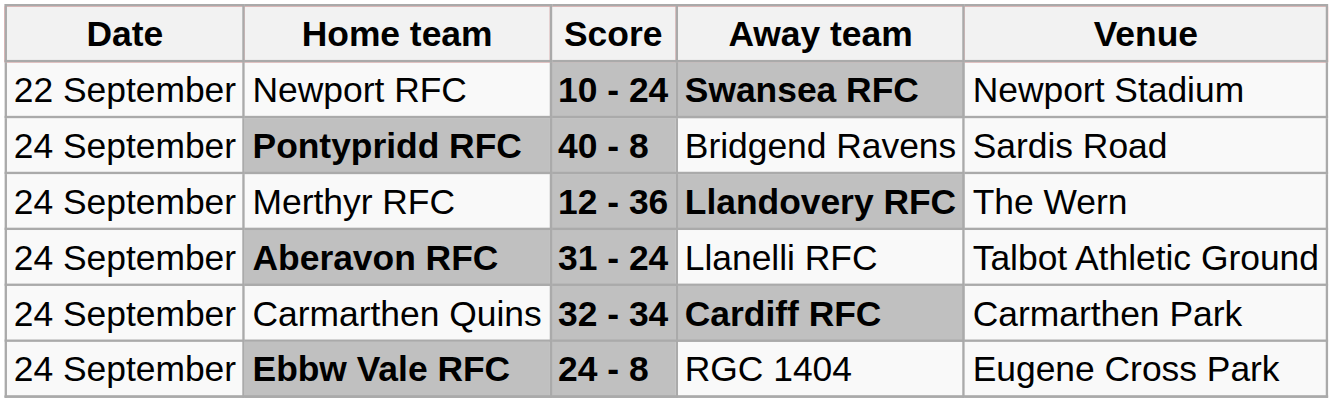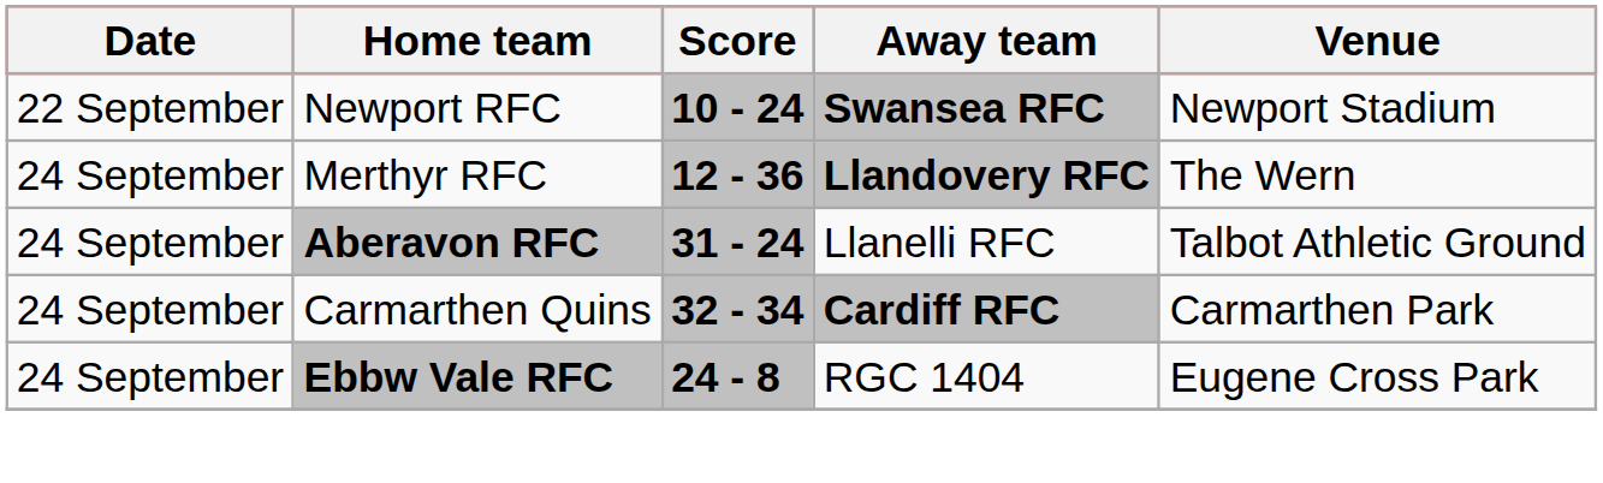- row: 24 September | Pontypridd RFC | 40 - 8 | Bridgend Ravens | Sardis Road
